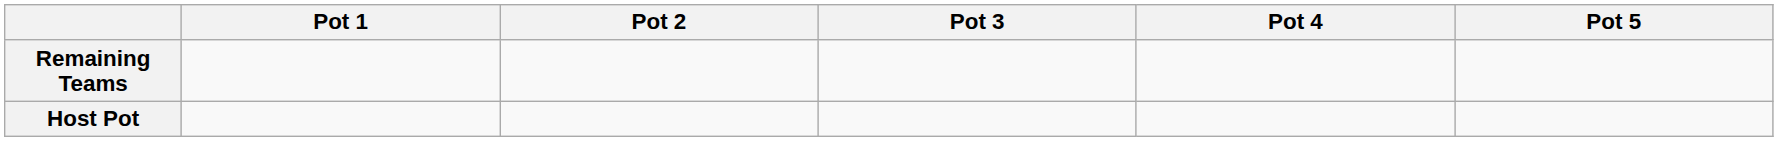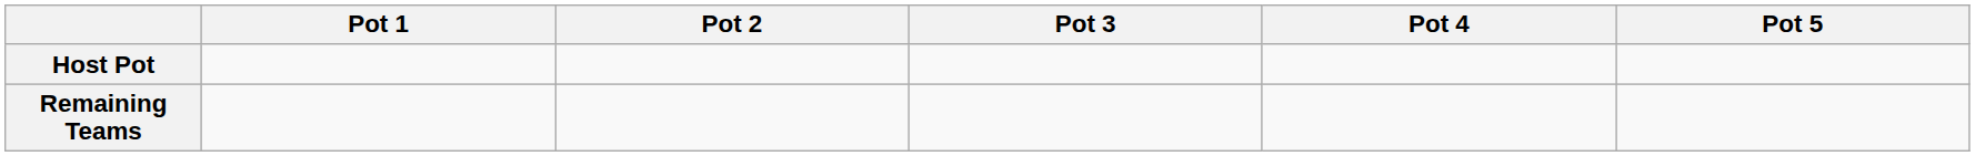rows swapped: Host Pot <-> Remaining Teams
